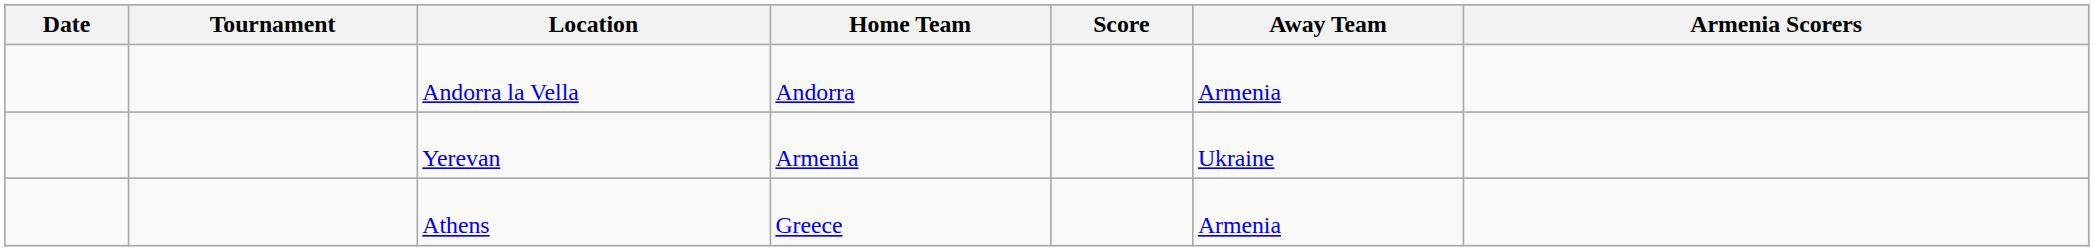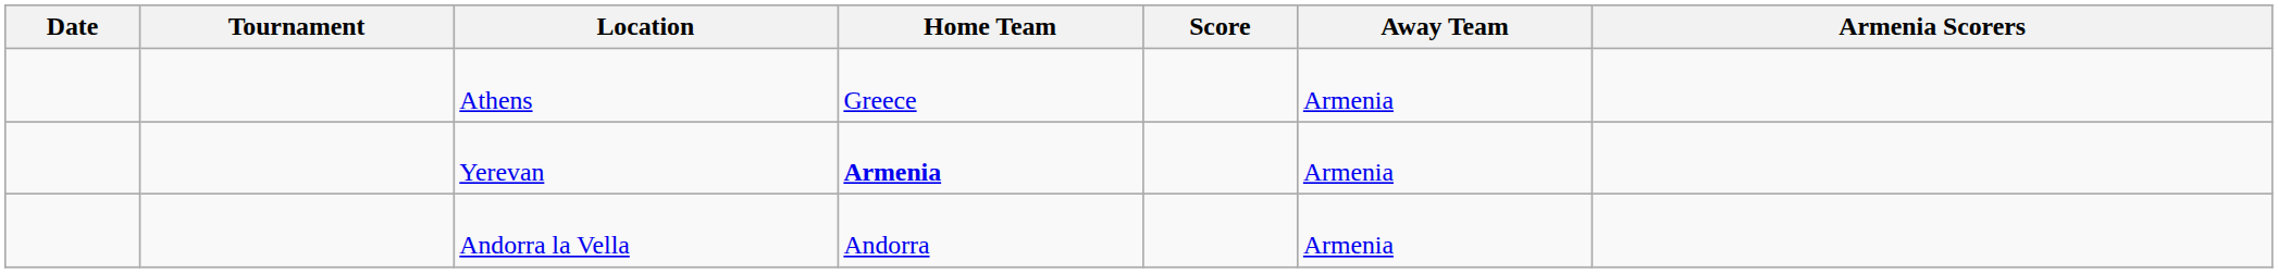rows swapped: Andorra la Vella <-> Athens
Yerevan | Home Team: normal -> bold
Yerevan | Away Team: Ukraine -> Armenia
